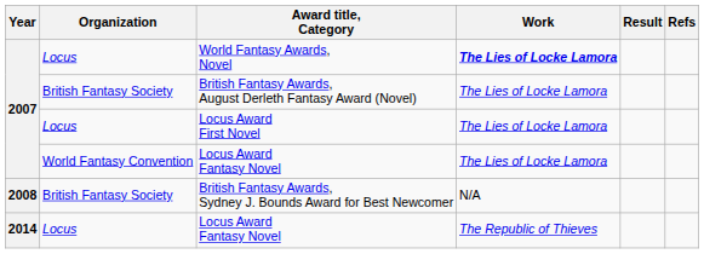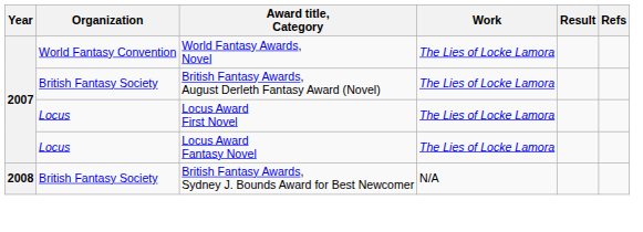World Fantasy Awards, Novel | Organization: Locus -> World Fantasy Convention
World Fantasy Awards, Novel | Work: bold -> normal
2007 / Locus Award Fantasy Novel | Organization: World Fantasy Convention -> Locus
- row: 2014 | Locus | Locus Award Fantasy Novel | The Republic of Thieves
